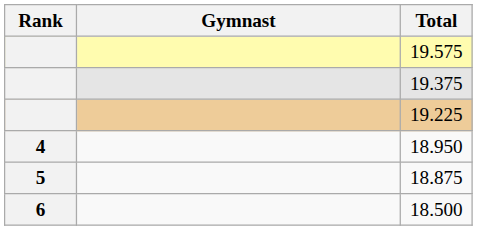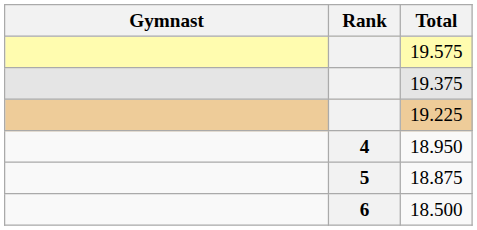columns swapped: Rank <-> Gymnast
